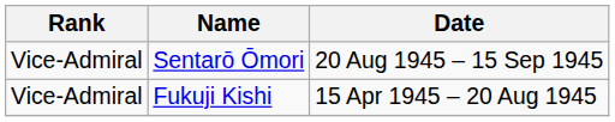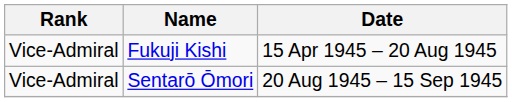rows swapped: Fukuji Kishi <-> Sentarō Ōmori
